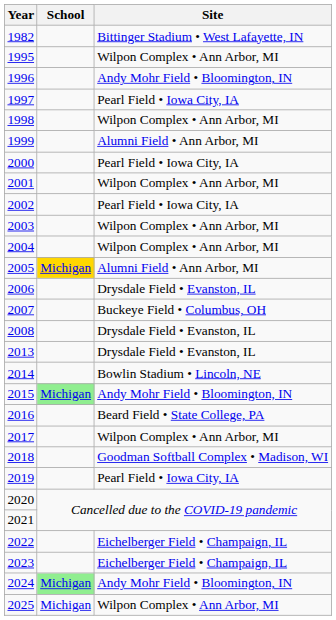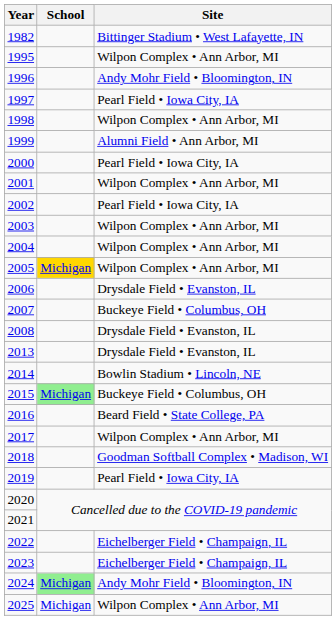2005 | Site: Alumni Field • Ann Arbor, MI -> Wilpon Complex • Ann Arbor, MI
2015 | Site: Andy Mohr Field • Bloomington, IN -> Buckeye Field • Columbus, OH
